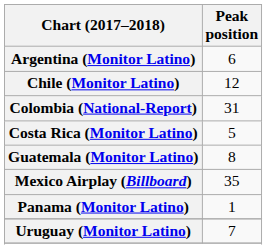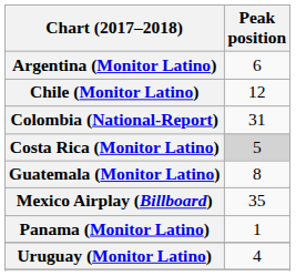Costa Rica (Monitor Latino) | Peak position: no background -> lightgrey background
Uruguay (Monitor Latino) | Peak position: 7 -> 4
